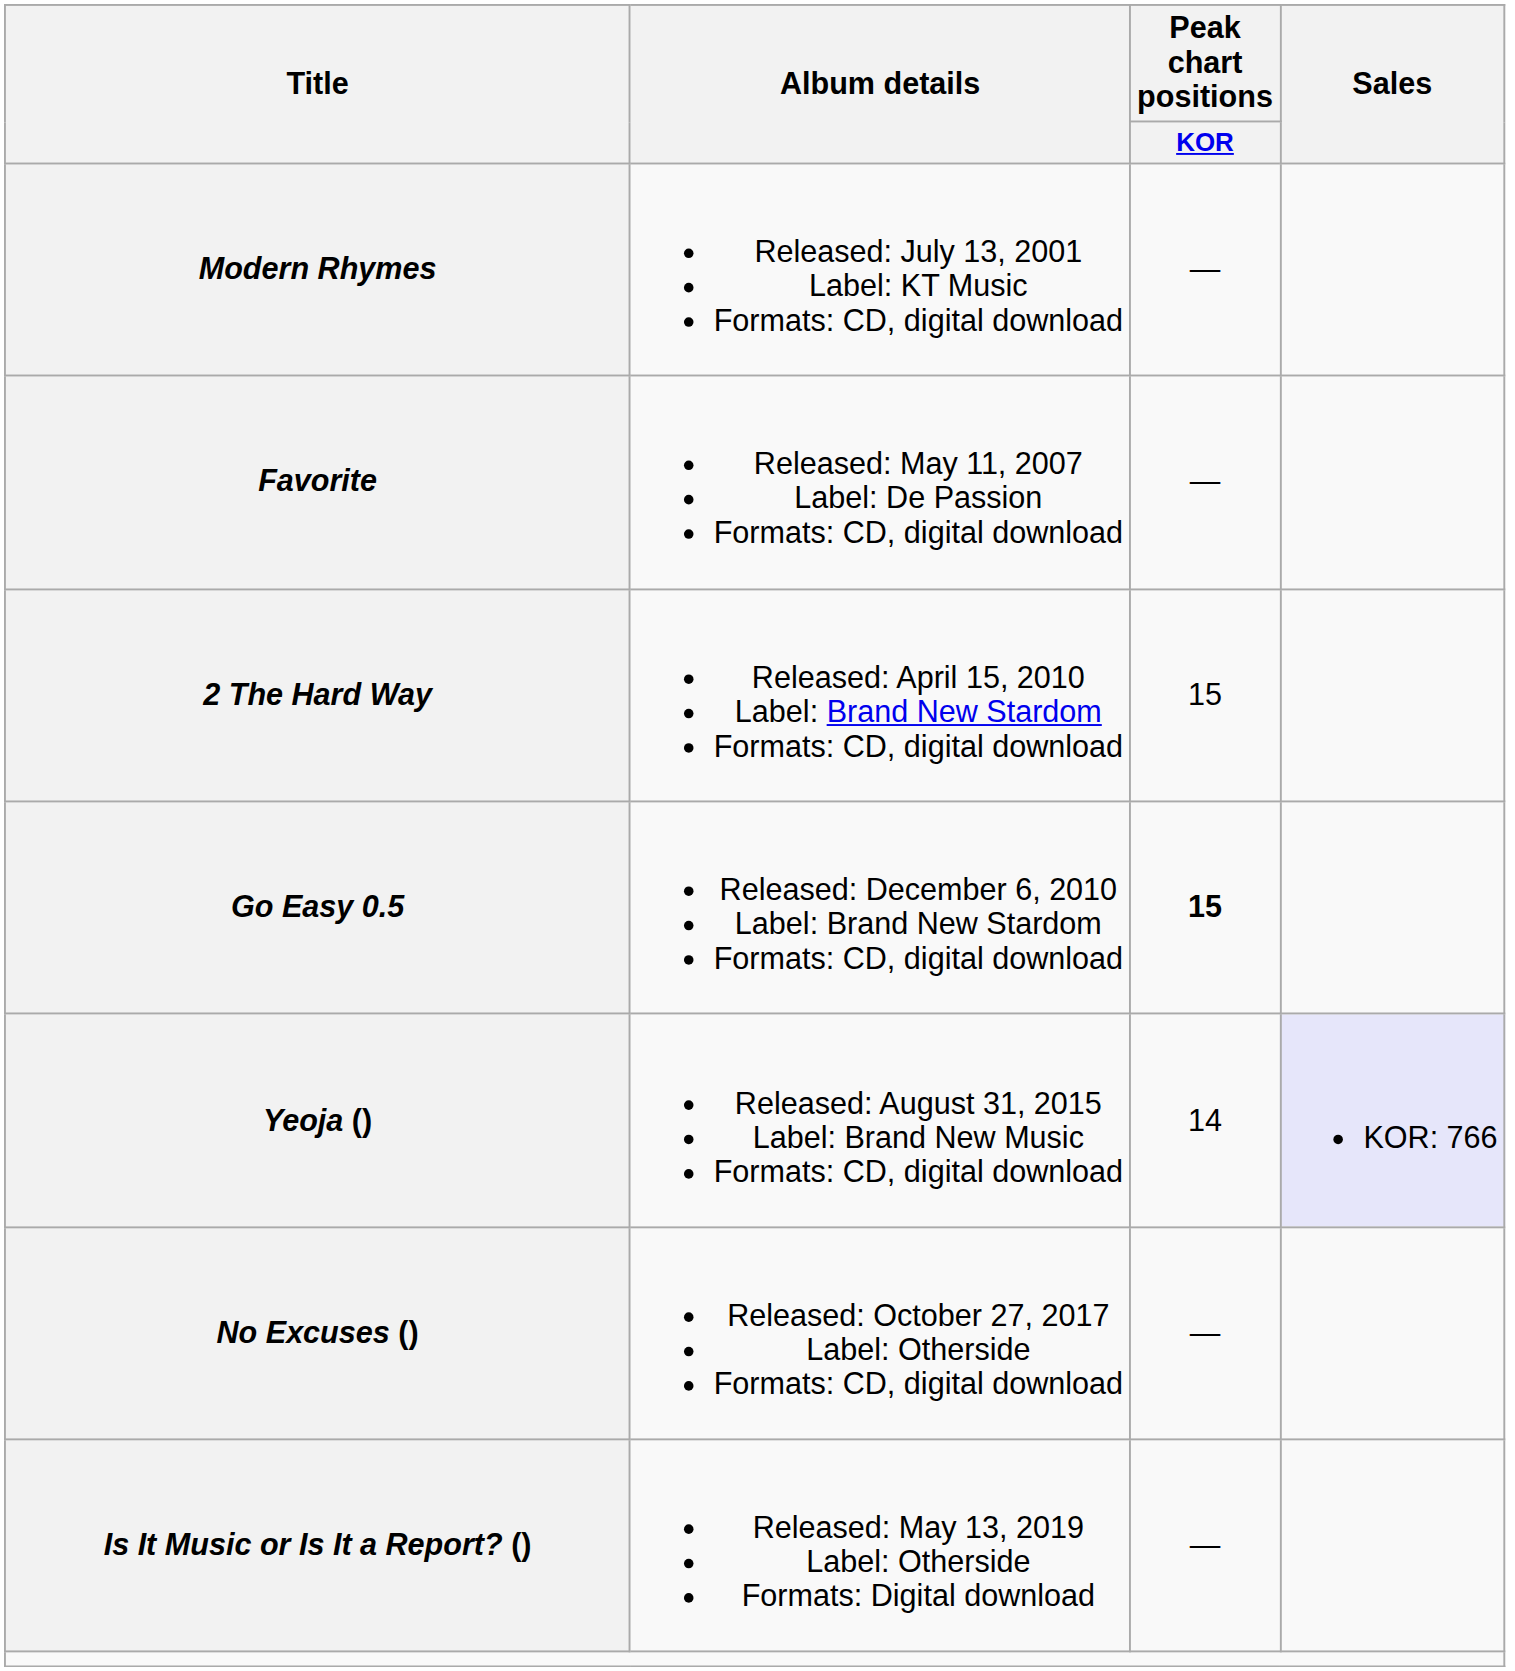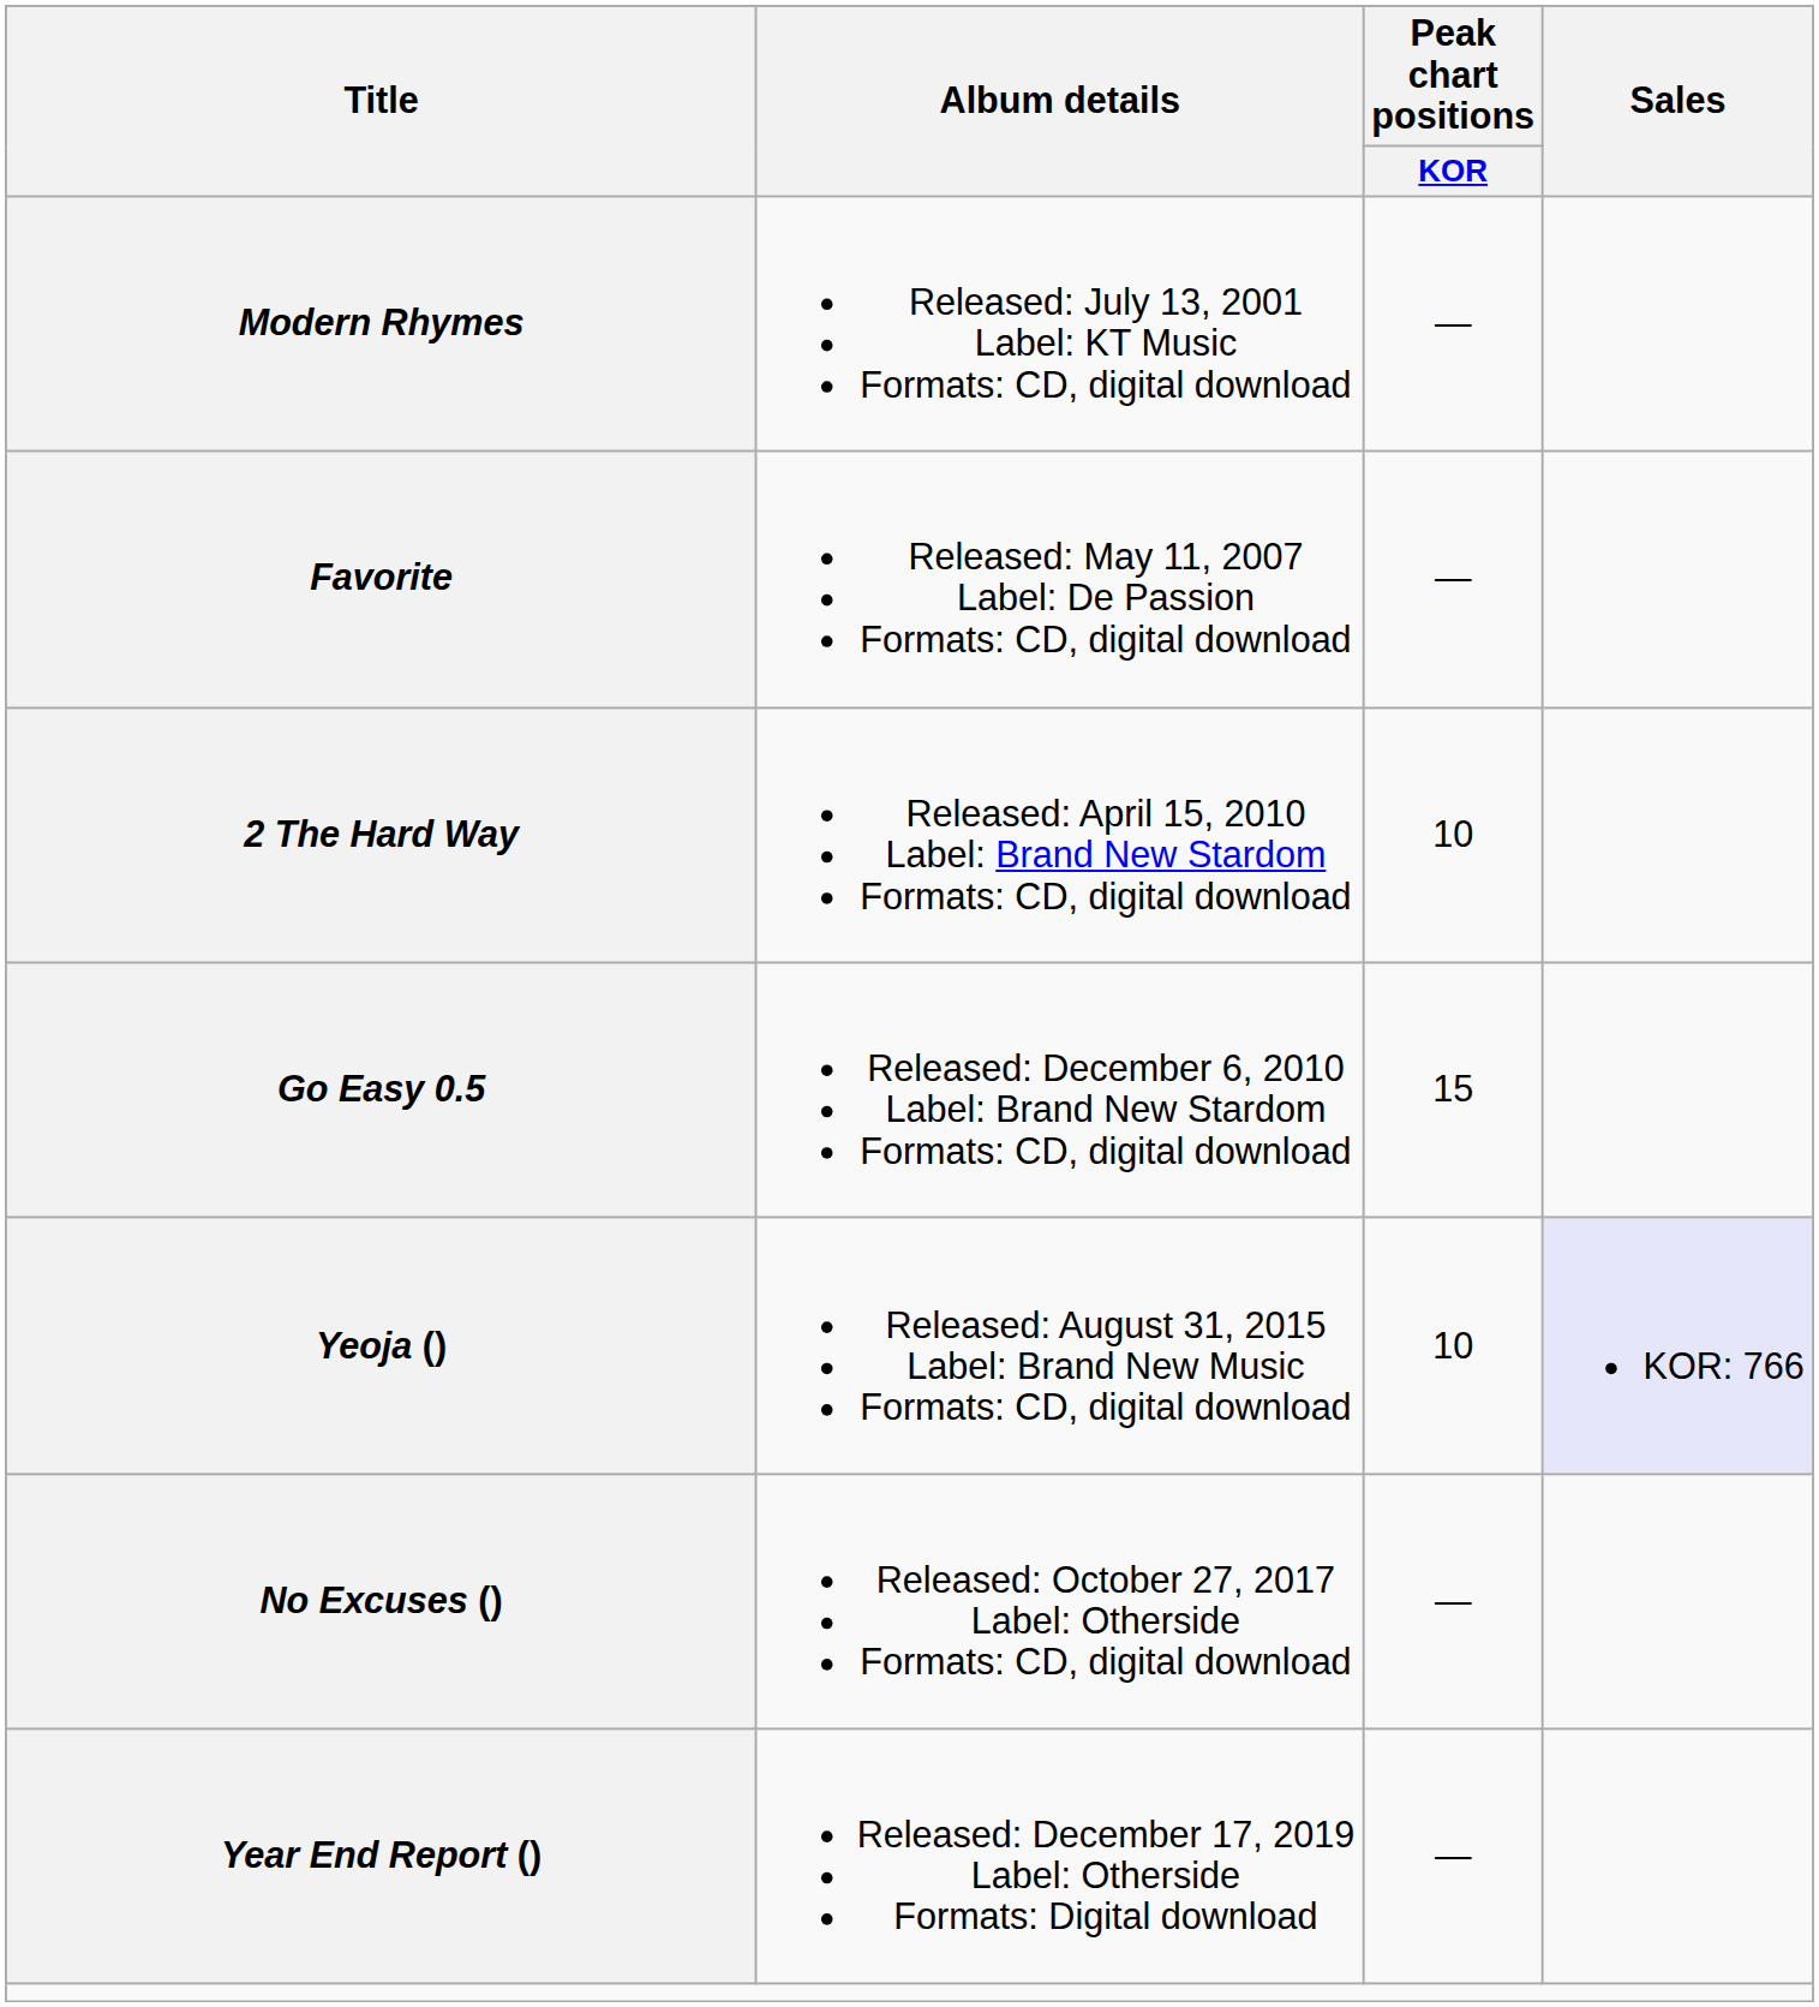2 The Hard Way | Peak chart positions / KOR: 15 -> 10
Go Easy 0.5 | Peak chart positions / KOR: bold -> normal
Yeoja () | Peak chart positions / KOR: 14 -> 10
- row: Is It Music or Is It a Report? () | Released: May 13, 2019 Label: Otherside Formats: Digital download | —
+ row: Year End Report () | Released: December 17, 2019 Label: Otherside Formats: Digital download | —
